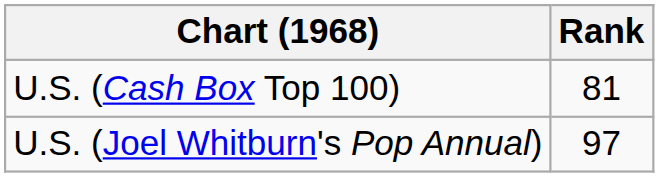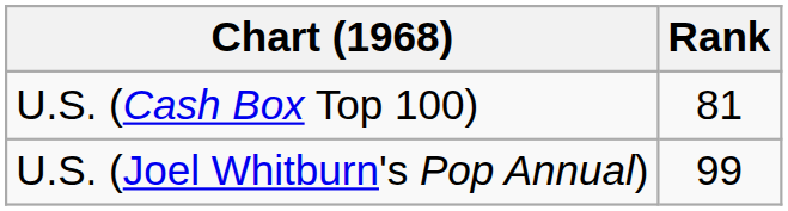U.S. (Joel Whitburn's Pop Annual) | Rank: 97 -> 99
